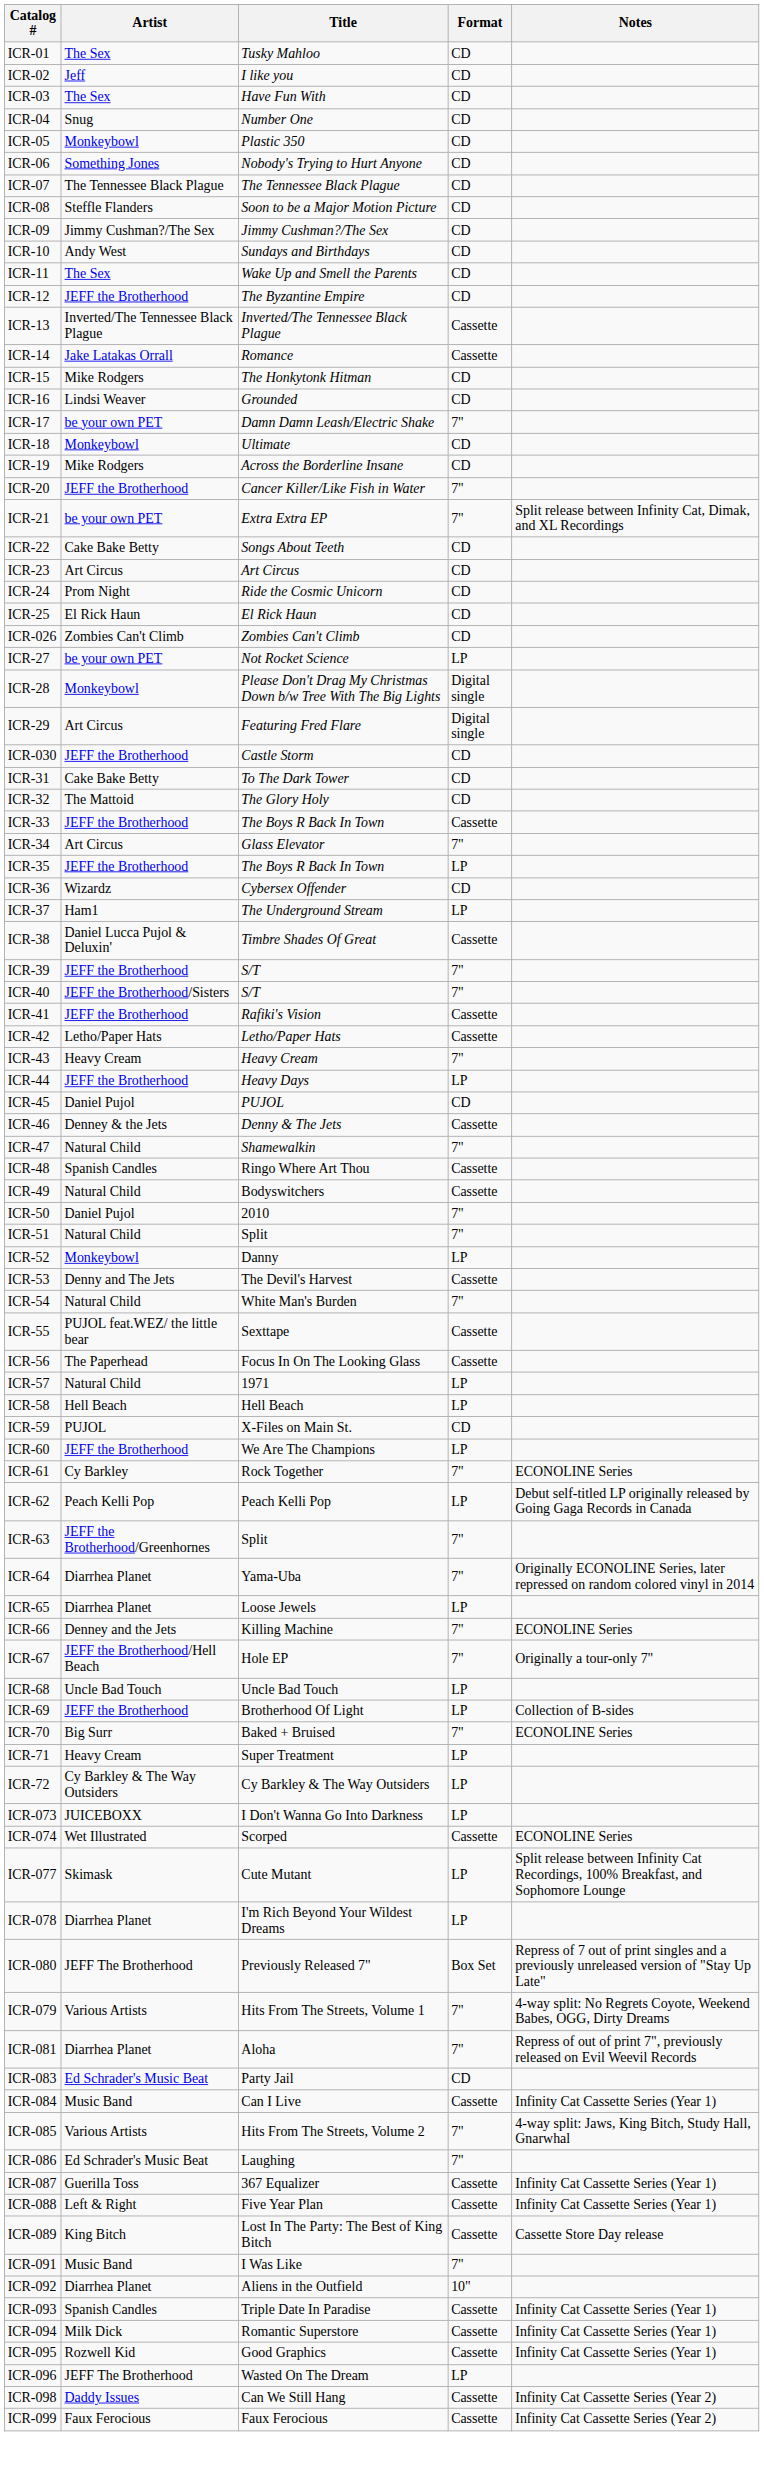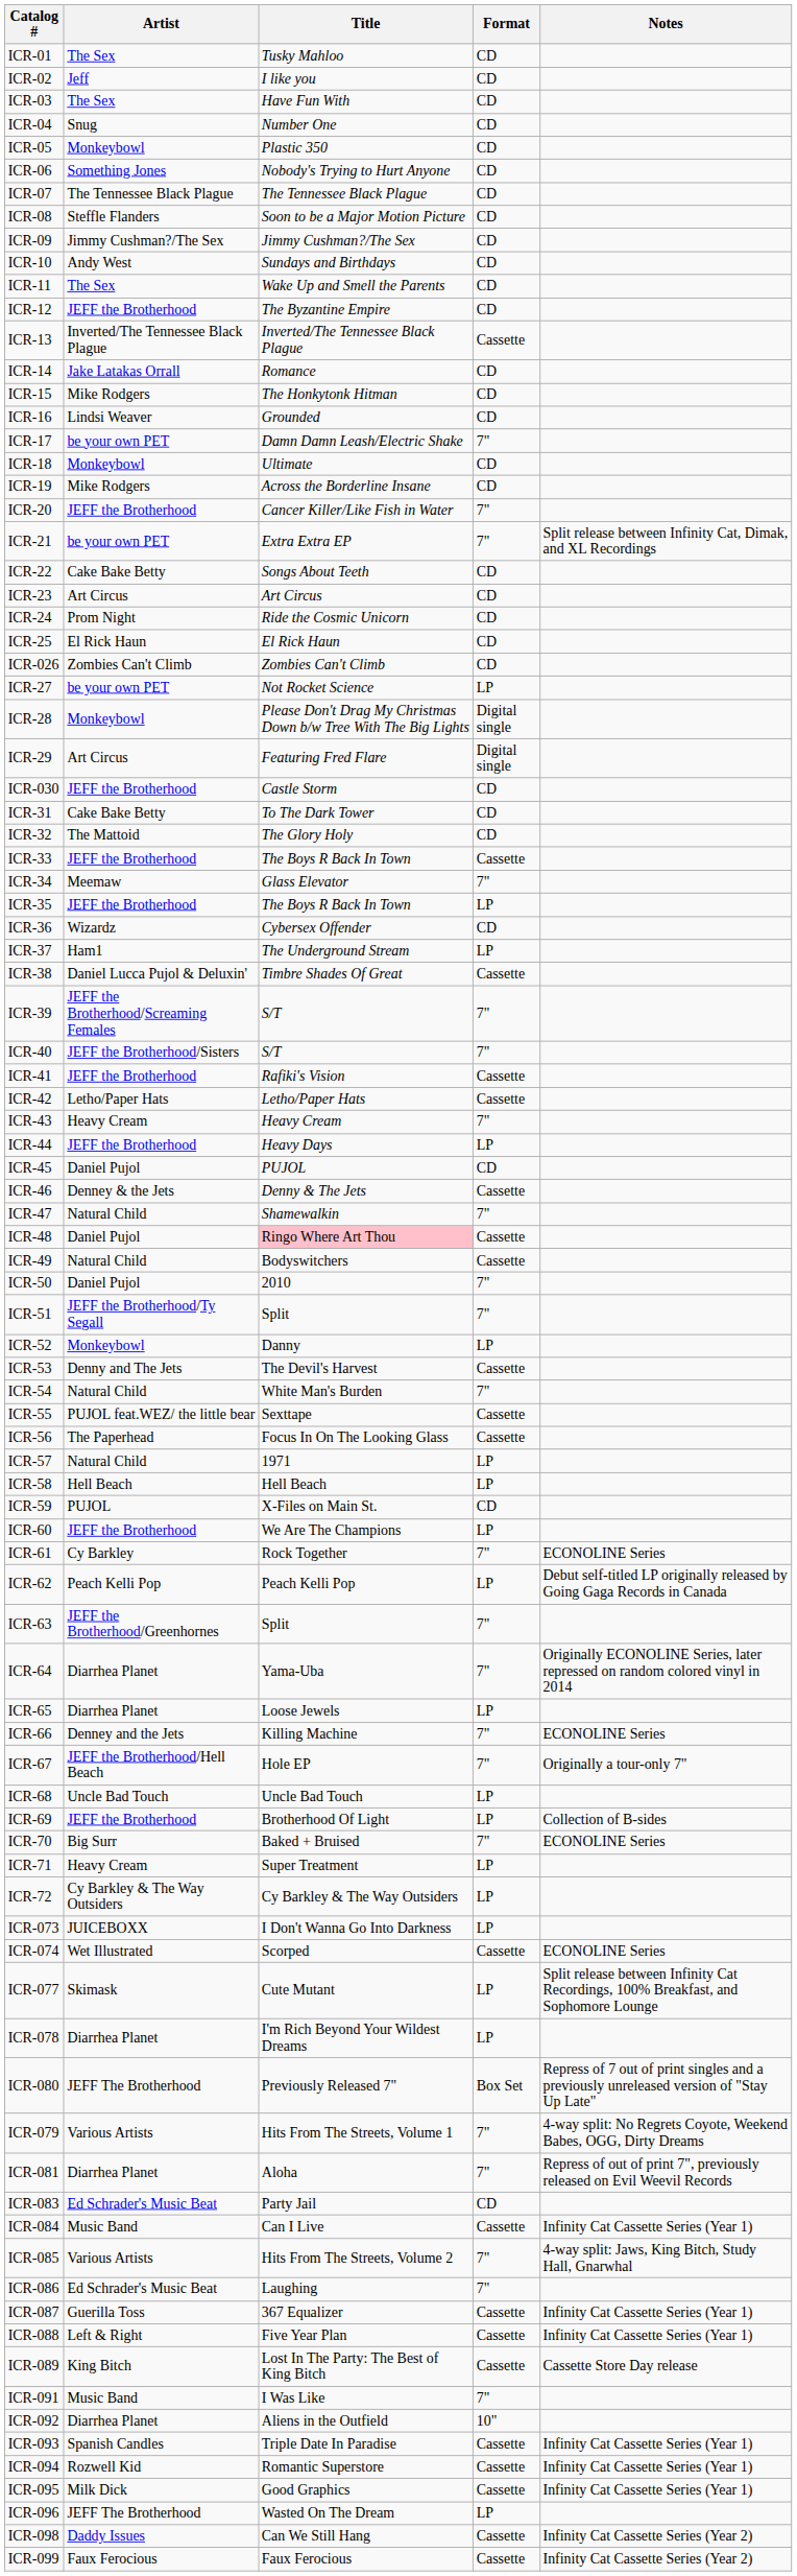ICR-14 | Format: Cassette -> CD
ICR-34 | Artist: Art Circus -> Meemaw
ICR-39 | Artist: JEFF the Brotherhood -> JEFF the Brotherhood/Screaming Females
ICR-48 | Artist: Spanish Candles -> Daniel Pujol
ICR-48 | Title: no background -> pink background
ICR-51 | Artist: Natural Child -> JEFF the Brotherhood/Ty Segall
ICR-094 | Artist: Milk Dick -> Rozwell Kid
ICR-095 | Artist: Rozwell Kid -> Milk Dick
